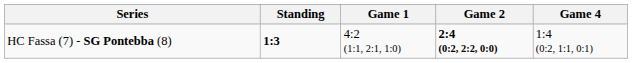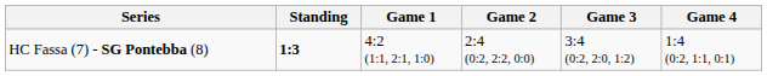+ column: Game 3 | 3:4 (0:2, 2:0, 1:2)
HC Fassa (7) - SG Pontebba (8) | Game 2: bold -> normal
